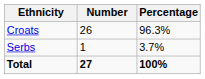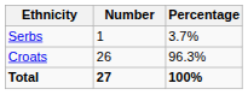rows swapped: Croats <-> Serbs
